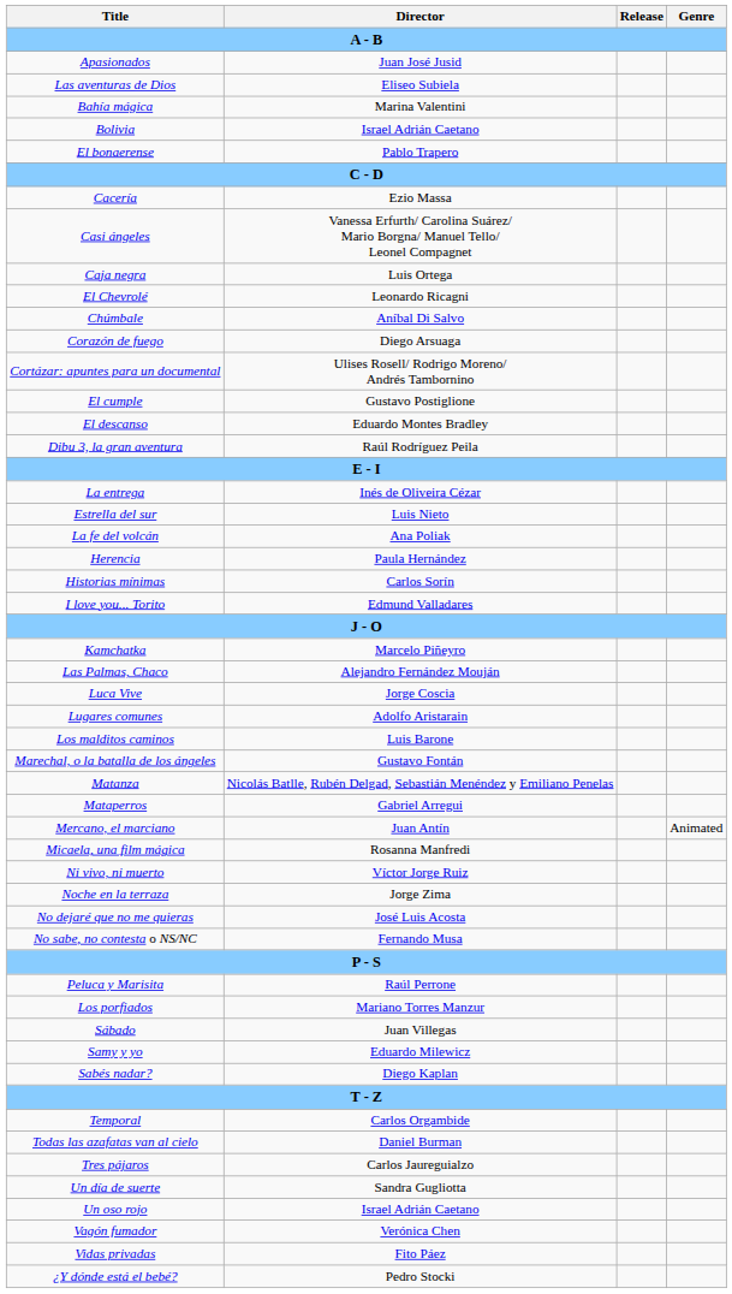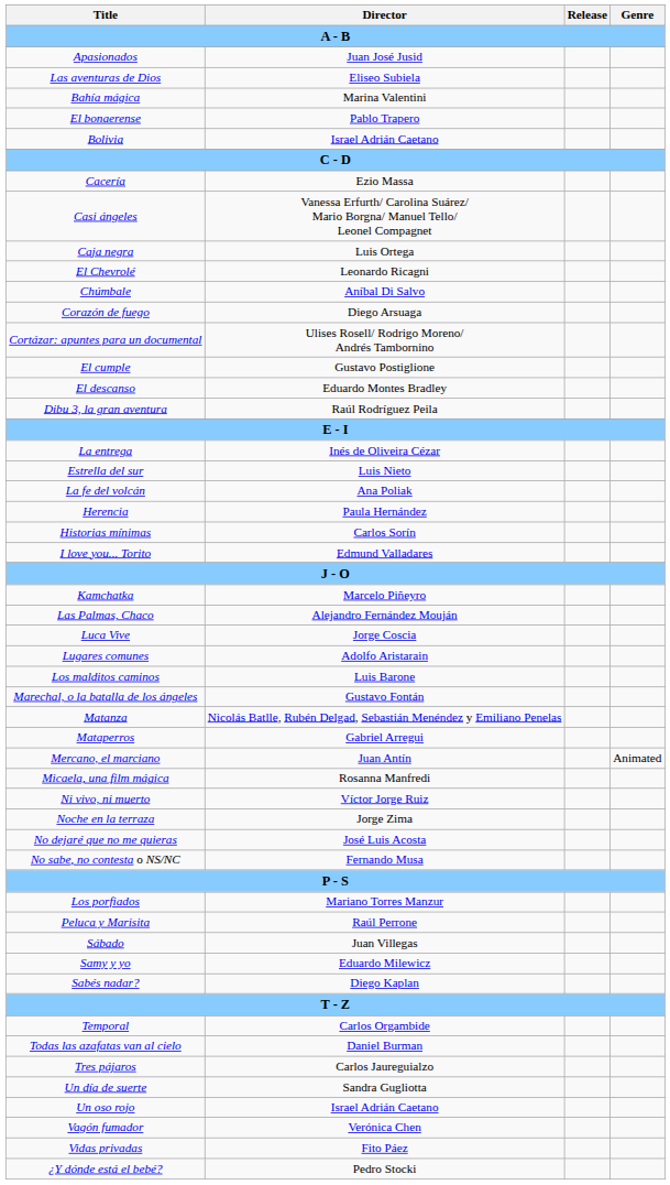rows swapped: Bolivia <-> El bonaerense
rows swapped: Peluca y Marisita <-> Los porfiados
